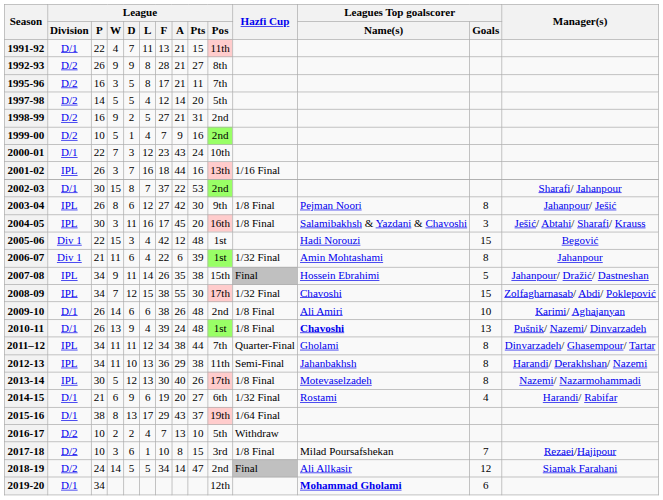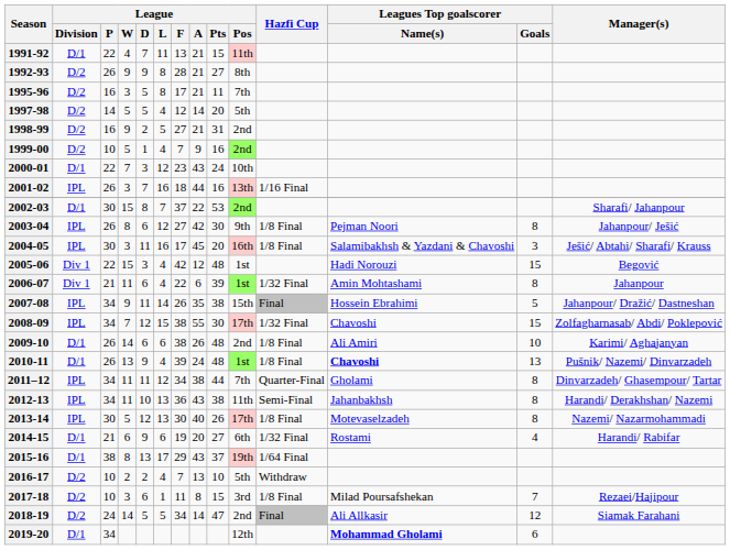2012-13 | League / A: 29 -> 43
2017-18 | League / F: 10 -> 11
